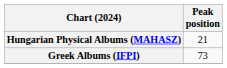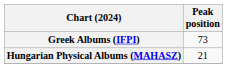rows swapped: Greek Albums (IFPI) <-> Hungarian Physical Albums (MAHASZ)
